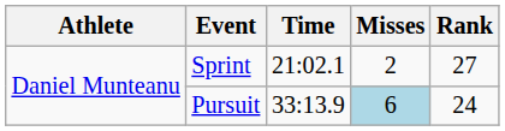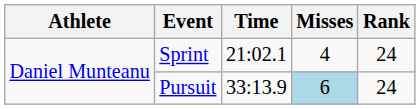Sprint | Misses: 2 -> 4
Sprint | Rank: 27 -> 24
